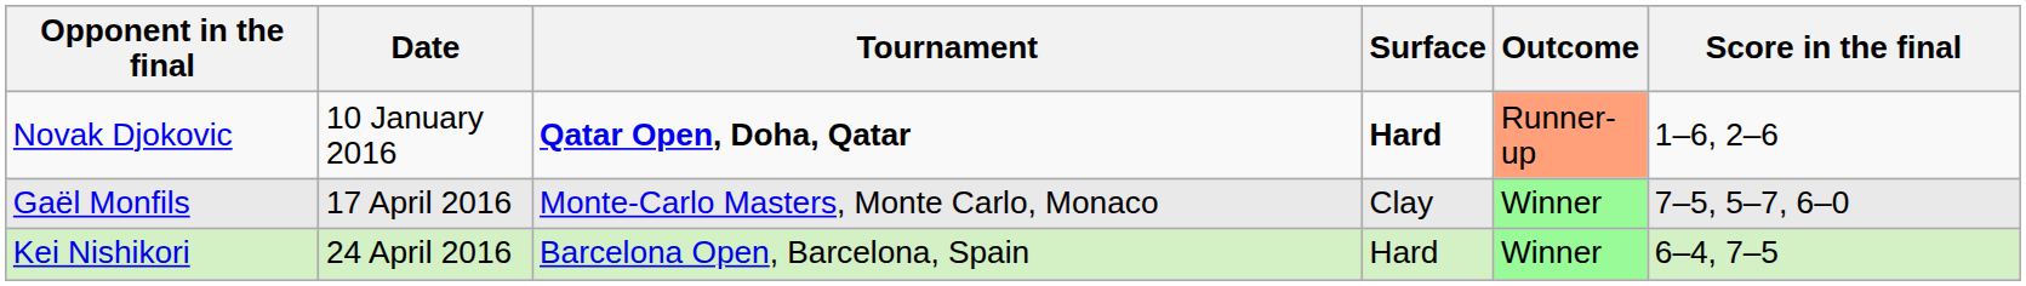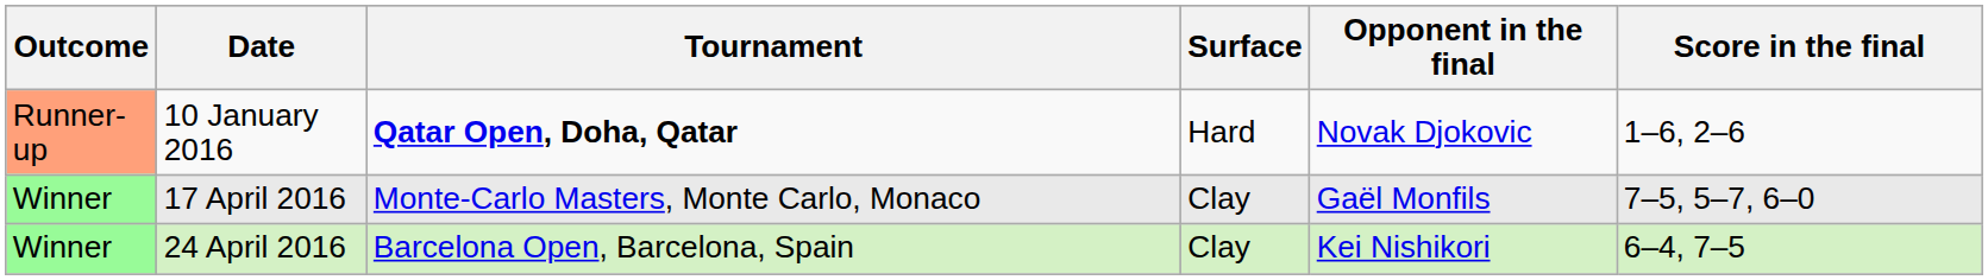columns swapped: Outcome <-> Opponent in the final
10 January 2016 | Surface: bold -> normal
24 April 2016 | Surface: Hard -> Clay
